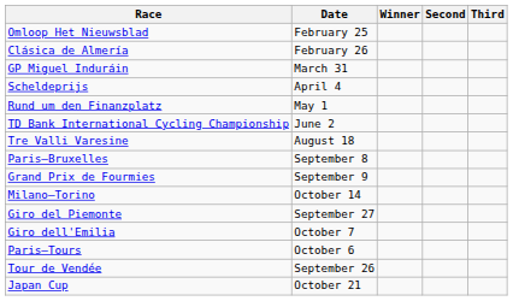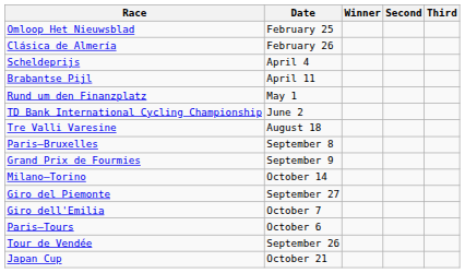- row: GP Miguel Induráin | March 31
+ row: Brabantse Pijl | April 11
